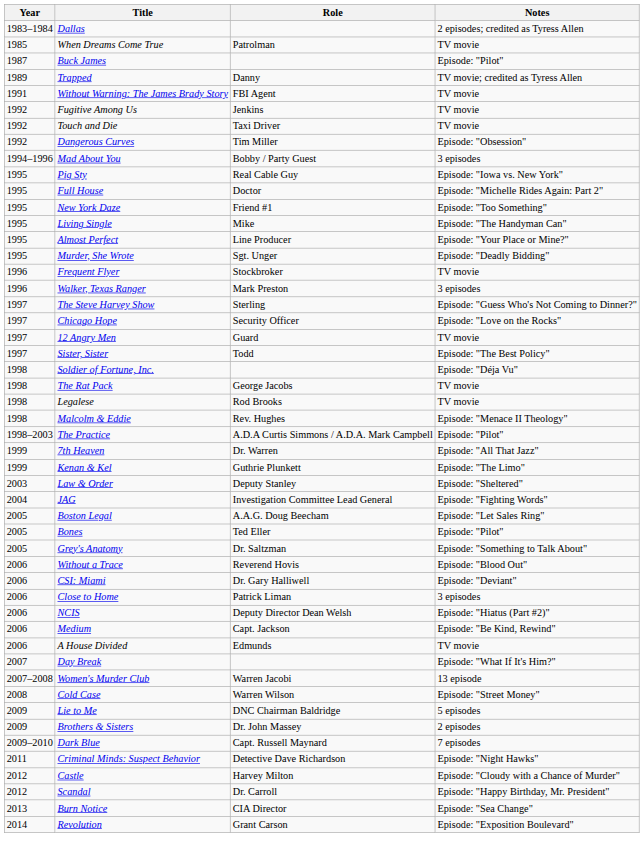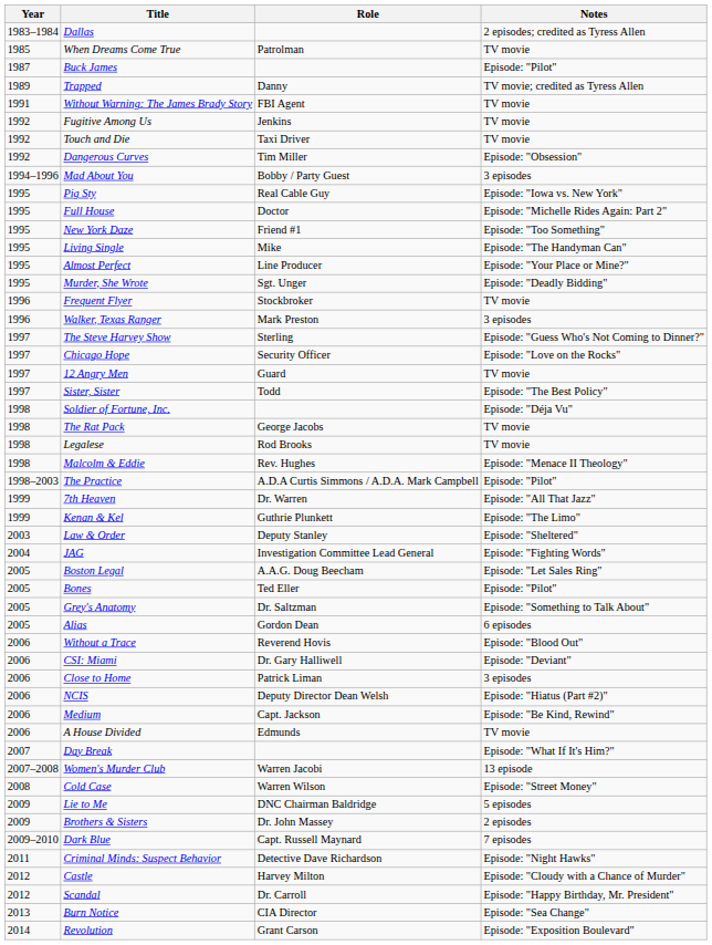+ row: 2005 | Alias | Gordon Dean | 6 episodes
